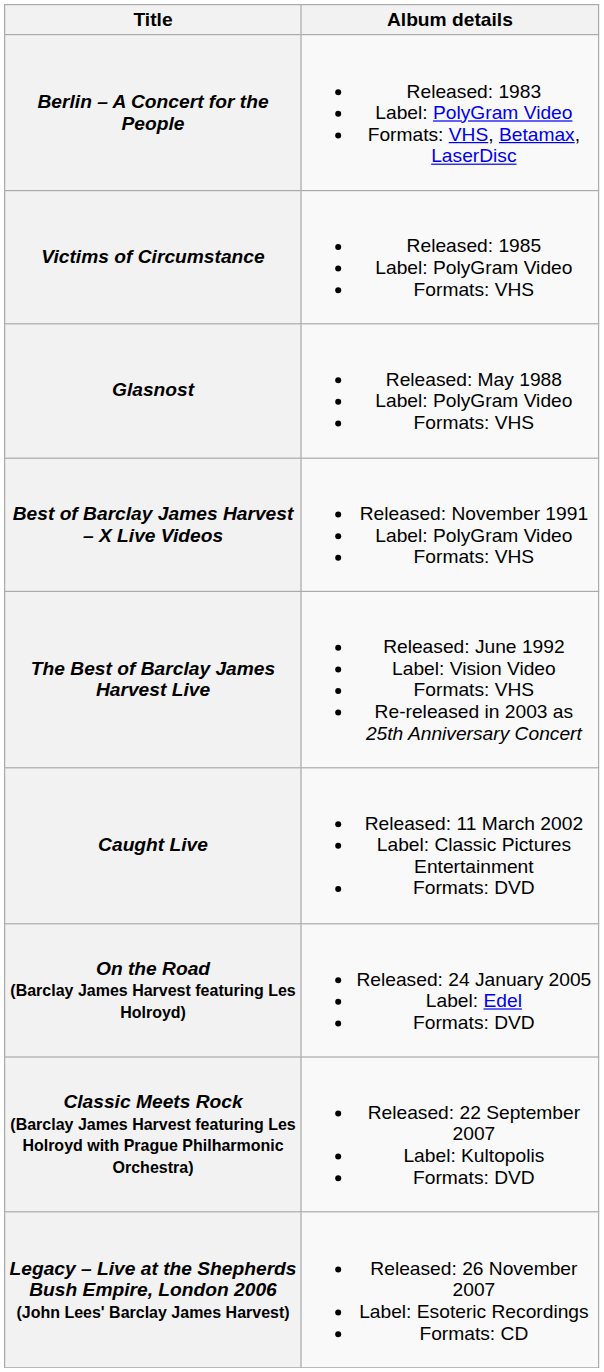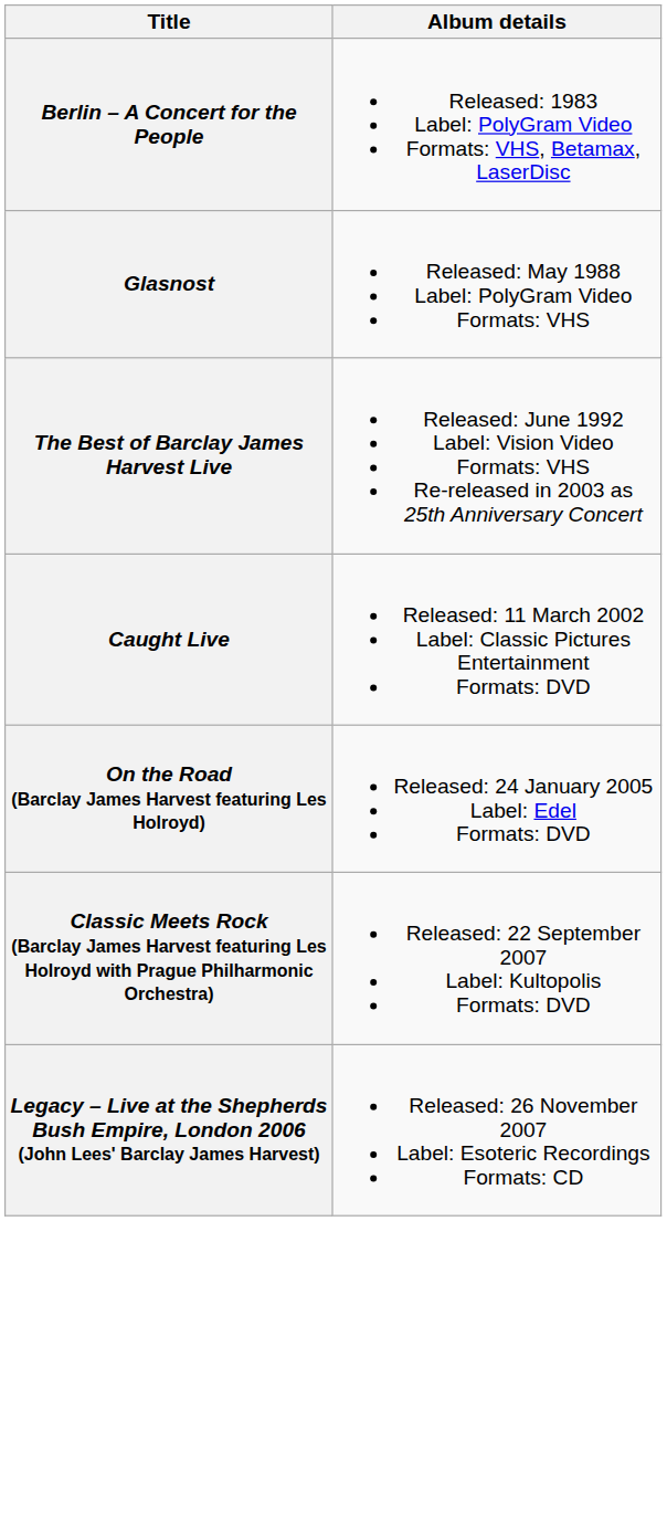- row: Victims of Circumstance | Released: 1985 Label: PolyGram Video Formats: VHS
- row: Best of Barclay James Harvest – X Live Videos | Released: November 1991 Label: PolyGram Video Formats: VHS
